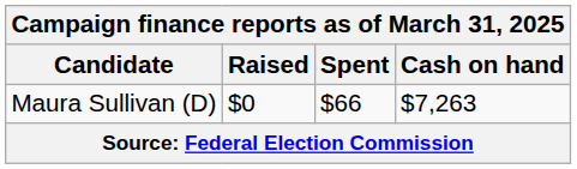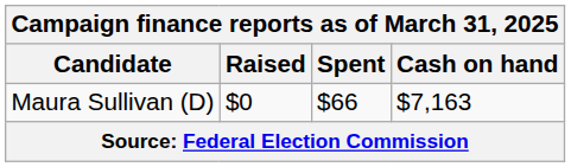Maura Sullivan (D) | Cash on hand: $7,263 -> $7,163
